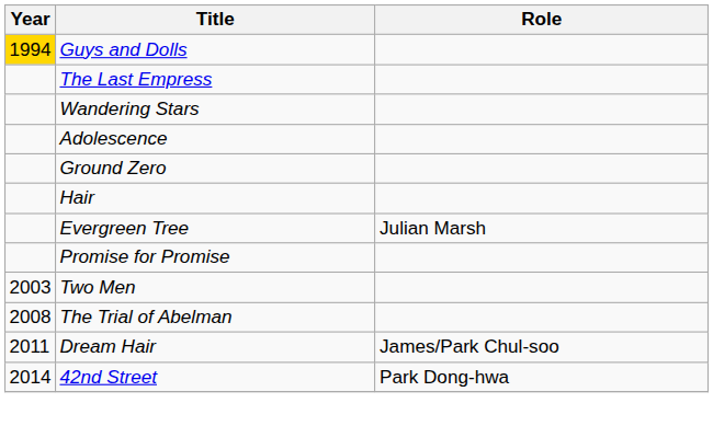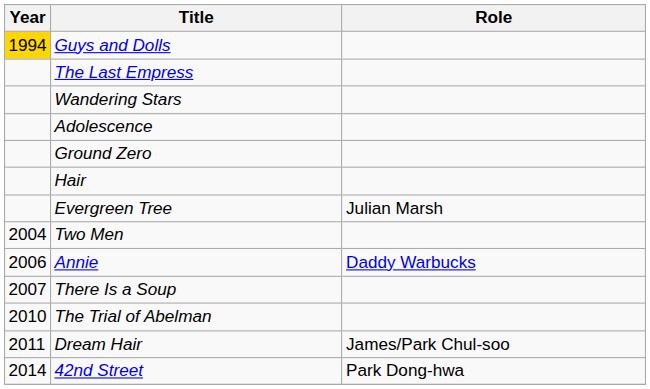- row: Promise for Promise
Two Men | Year: 2003 -> 2004
+ row: 2006 | Annie | Daddy Warbucks
+ row: 2007 | There Is a Soup
The Trial of Abelman | Year: 2008 -> 2010
